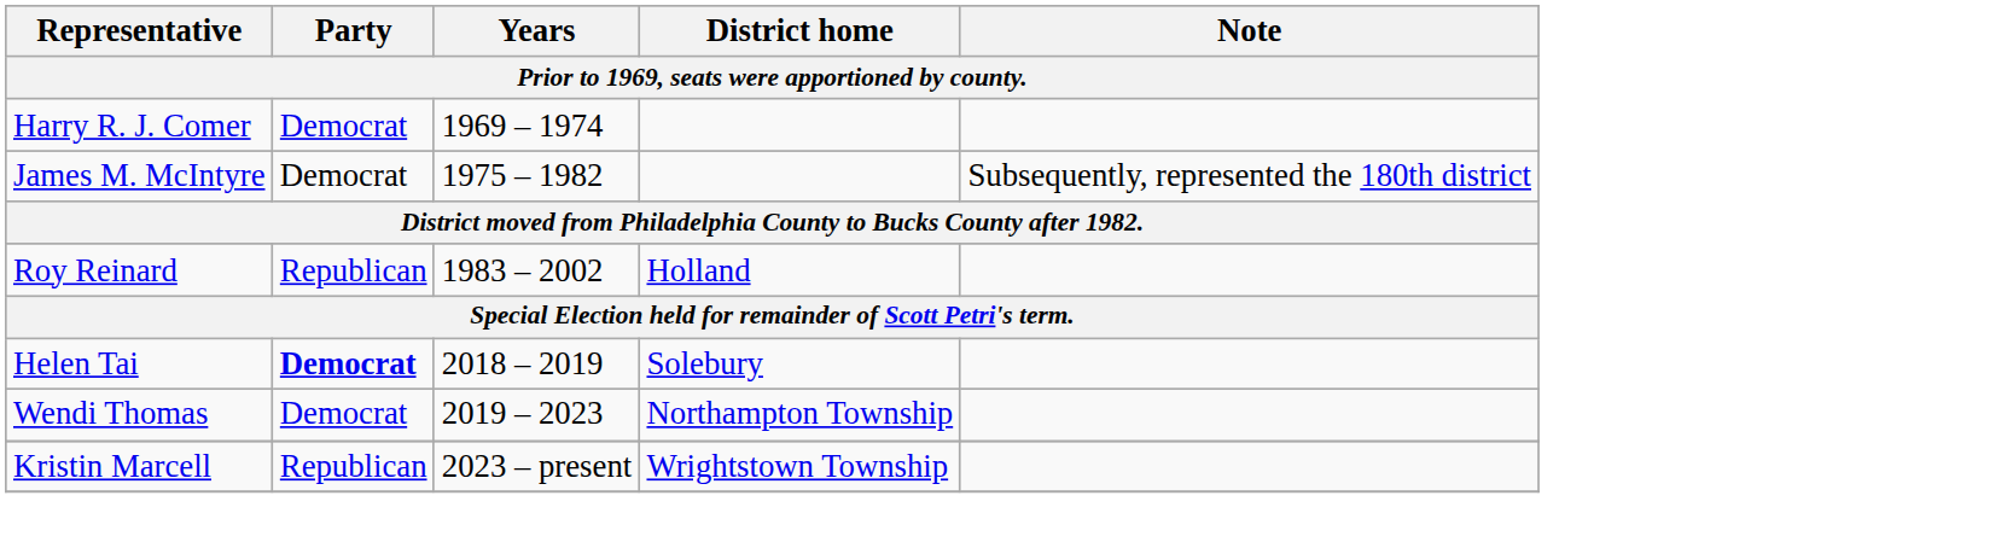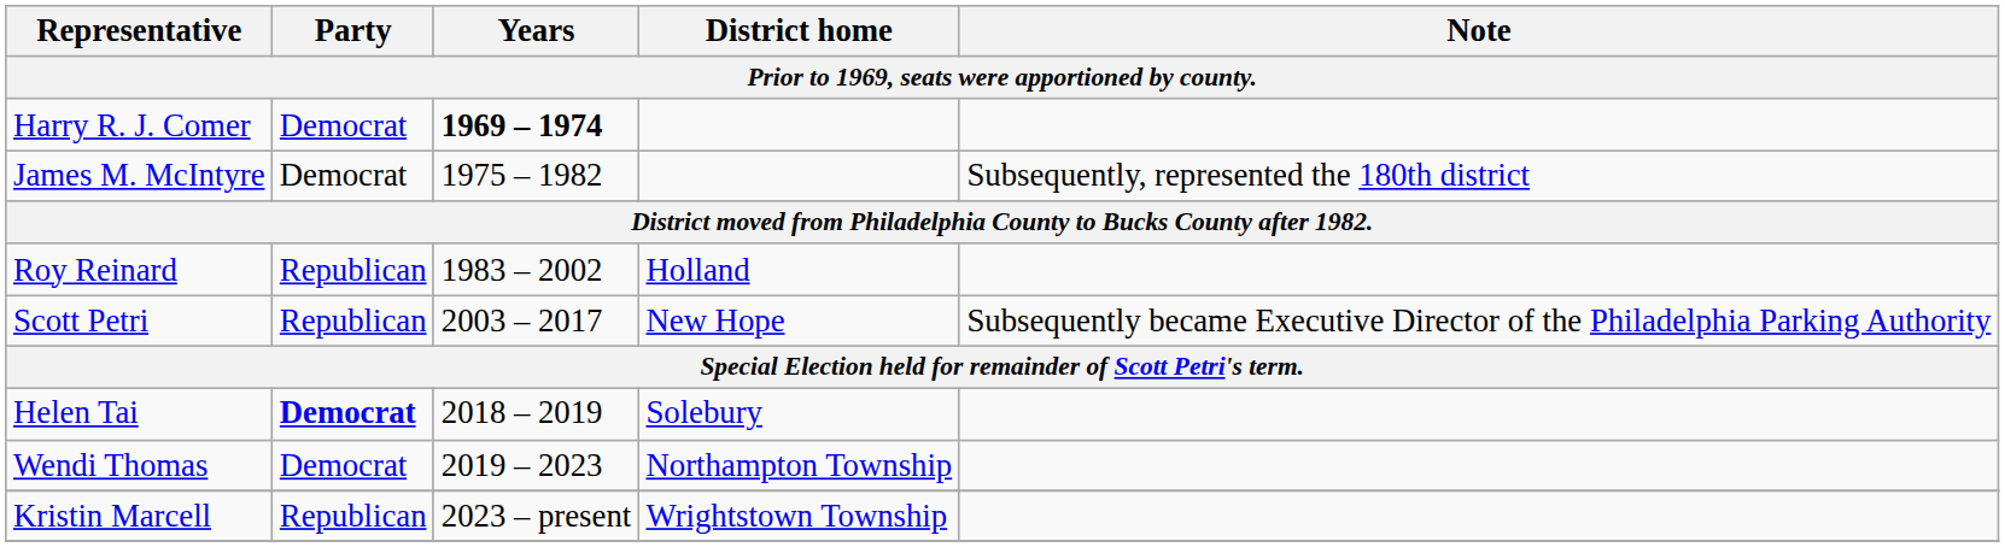Harry R. J. Comer | Years: normal -> bold
+ row: Scott Petri | Republican | 2003 – 2017 | New Hope | Subsequently became Executive Director of the Philadelphia Parking Authority
